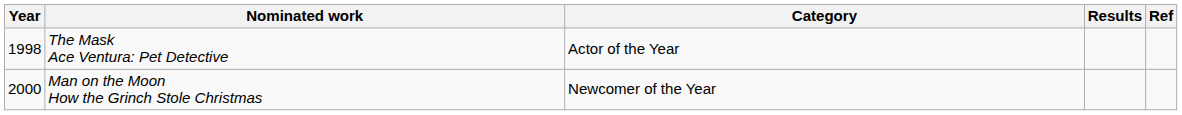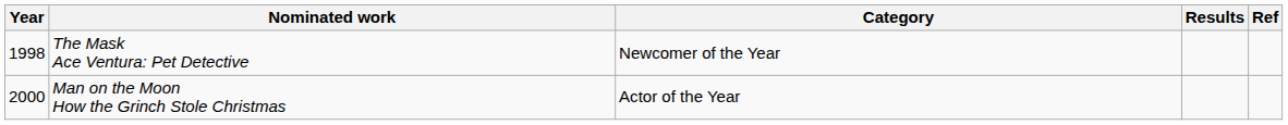The Mask Ace Ventura: Pet Detective | Category: Actor of the Year -> Newcomer of the Year
Man on the Moon How the Grinch Stole Christmas | Category: Newcomer of the Year -> Actor of the Year
